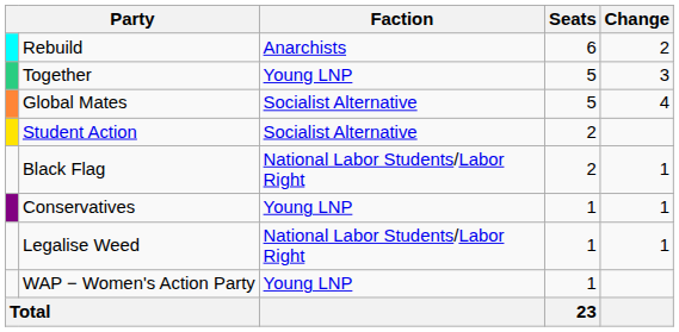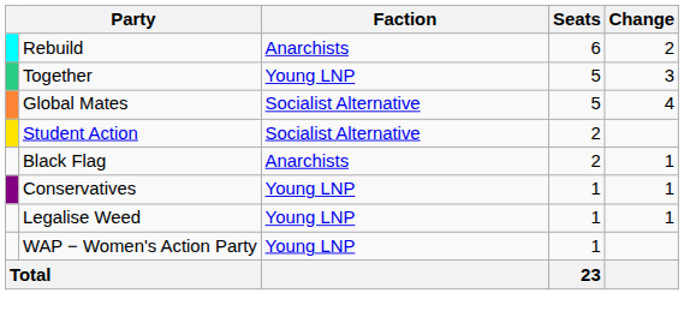Black Flag | Faction: National Labor Students/Labor Right -> Anarchists
Legalise Weed | Faction: National Labor Students/Labor Right -> Young LNP
